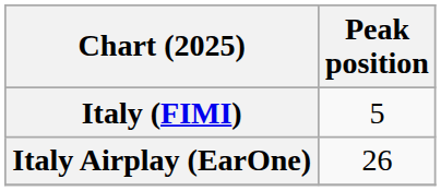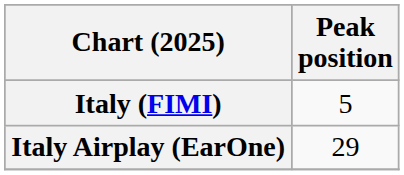Italy Airplay (EarOne) | Peak position: 26 -> 29
